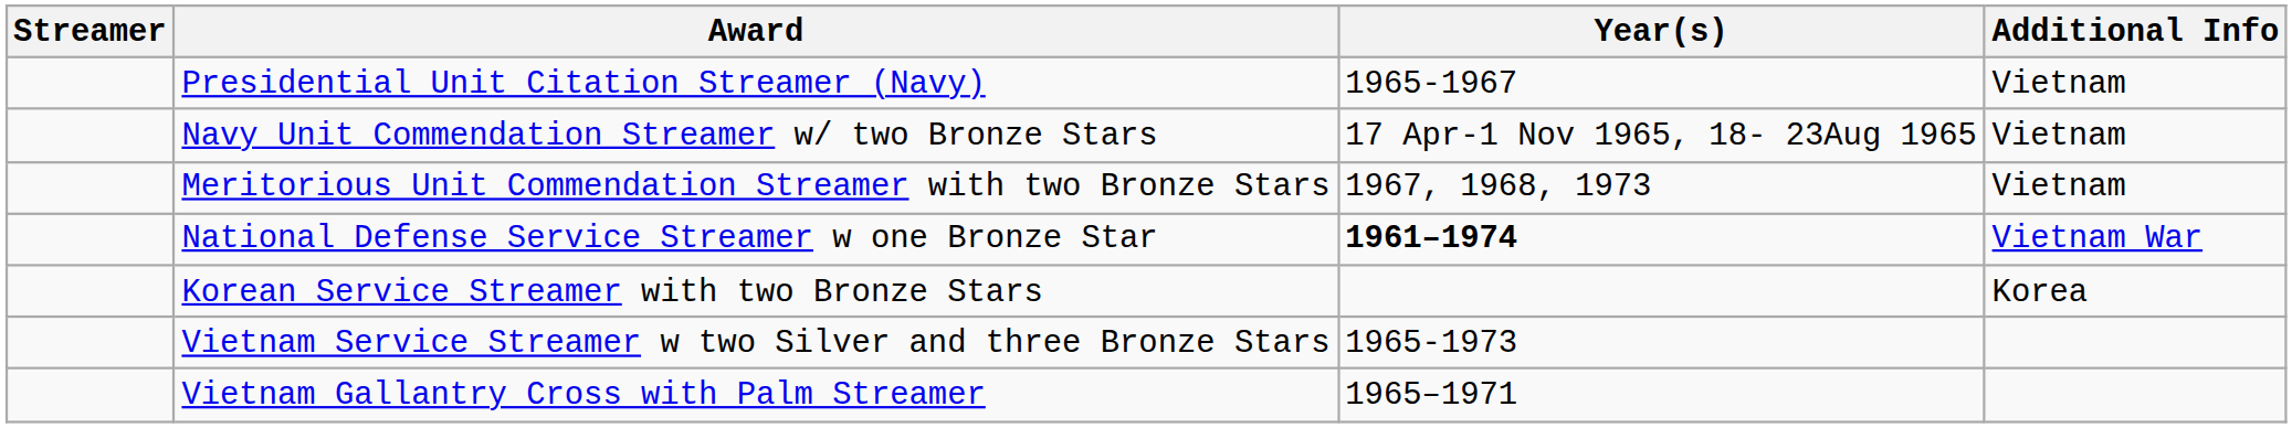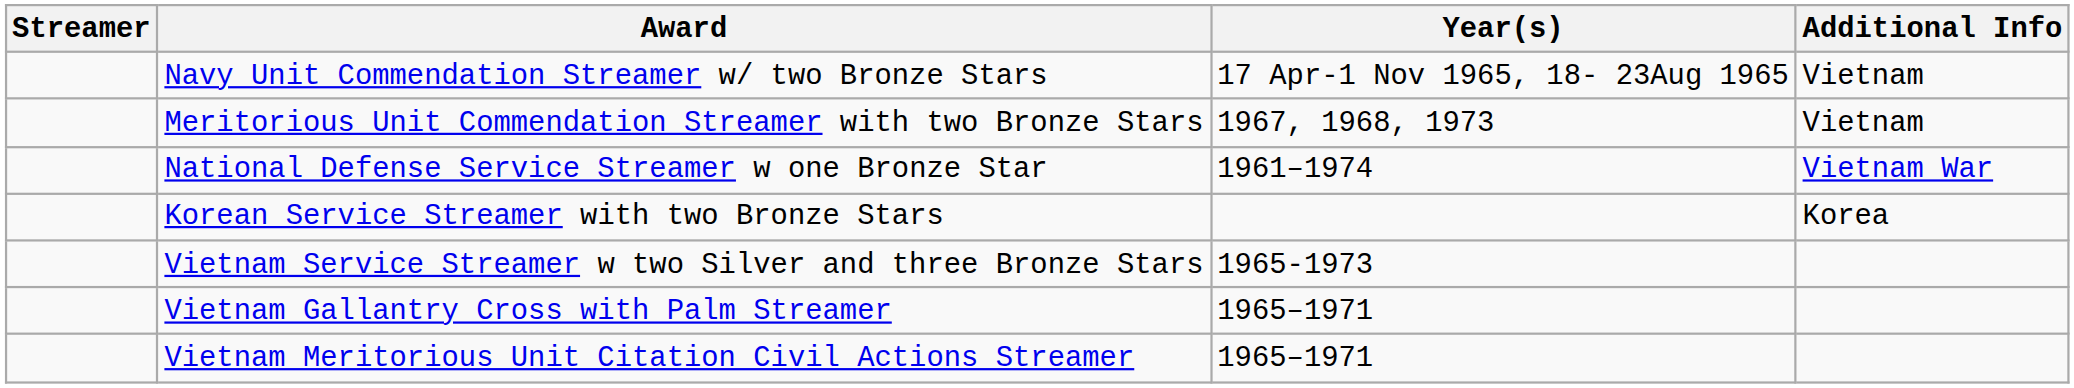- row: Presidential Unit Citation Streamer (Navy) | 1965-1967 | Vietnam
National Defense Service Streamer w one Bronze Star | Year(s): bold -> normal
+ row: Vietnam Meritorious Unit Citation Civil Actions Streamer | 1965–1971
